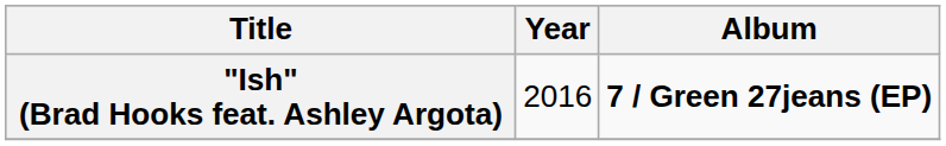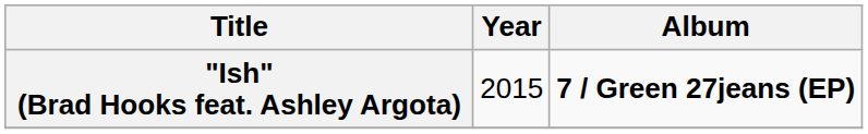"Ish" (Brad Hooks feat. Ashley Argota) | Year: 2016 -> 2015
